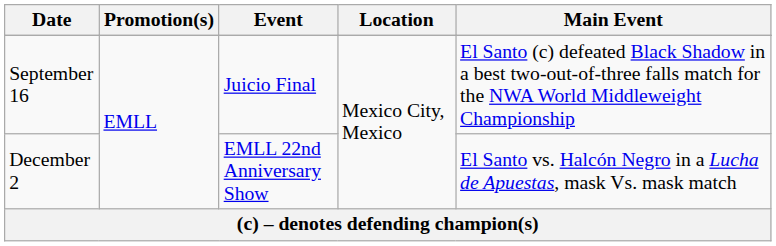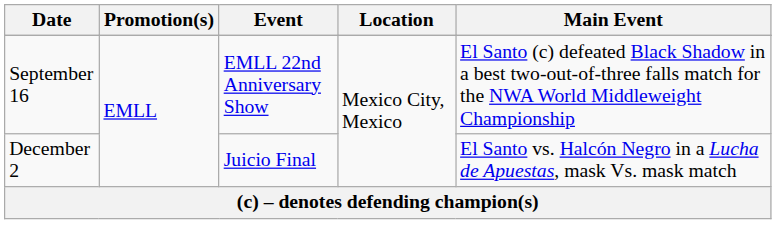September 16 | Event: Juicio Final -> EMLL 22nd Anniversary Show
December 2 | Event: EMLL 22nd Anniversary Show -> Juicio Final
